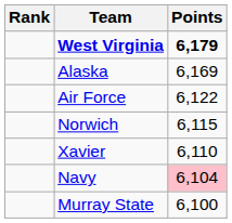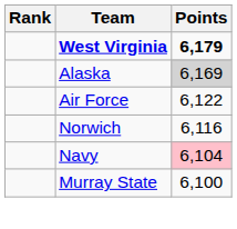Alaska | Points: no background -> lightgrey background
Norwich | Points: 6,115 -> 6,116
- row: Xavier | 6,110
